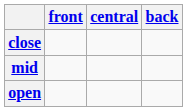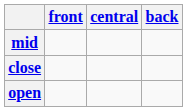rows swapped: close <-> mid
